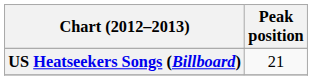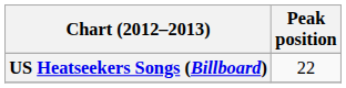US Heatseekers Songs (Billboard) | Peak position: 21 -> 22
